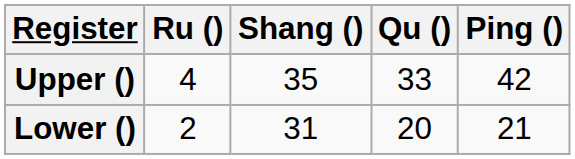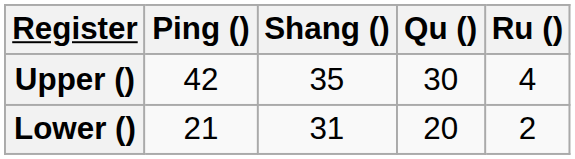columns swapped: Ping () <-> Ru ()
Upper () | Qu (): 33 -> 30
